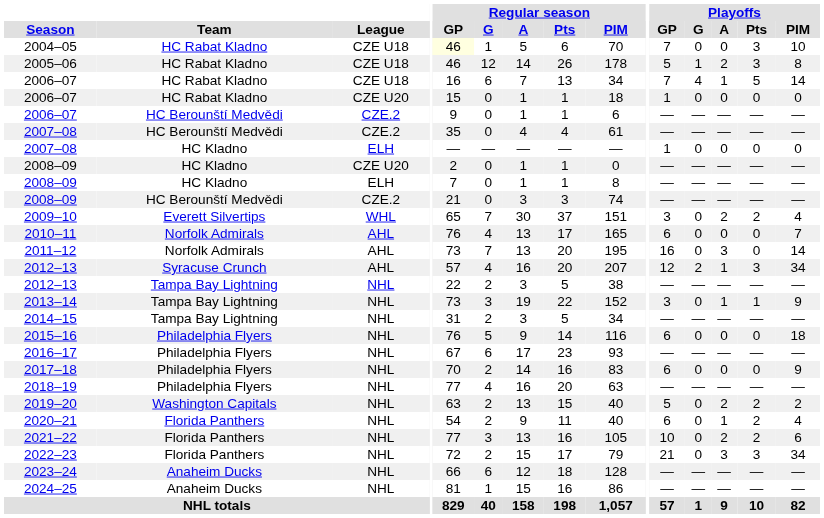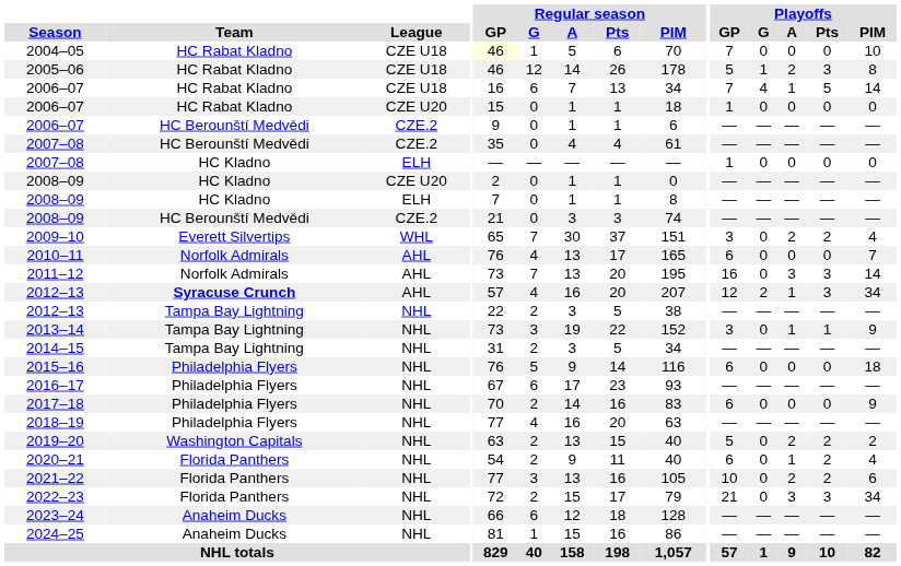2004–05 | Playoffs / Pts: 3 -> 0
2011–12 | Playoffs / Pts: 0 -> 3
2012–13 / AHL | Team: normal -> bold
